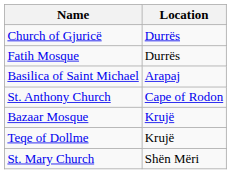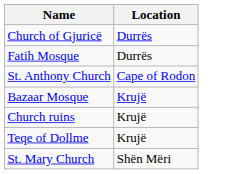- row: Basilica of Saint Michael | Arapaj
+ row: Church ruins | Krujë
